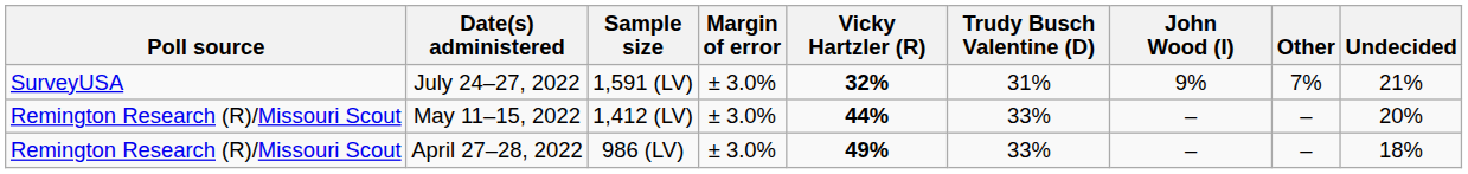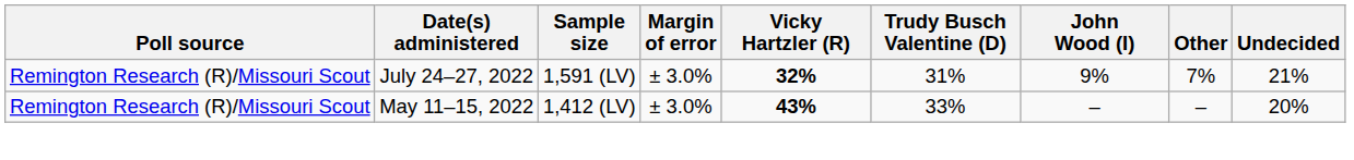July 24–27, 2022 | Poll source: SurveyUSA -> Remington Research (R)/Missouri Scout
May 11–15, 2022 | Vicky Hartzler (R): 44% -> 43%
- row: Remington Research (R)/Missouri Scout | April 27–28, 2022 | 986 (LV) | ± 3.0% | 49% | 33% | – | – | 18%
